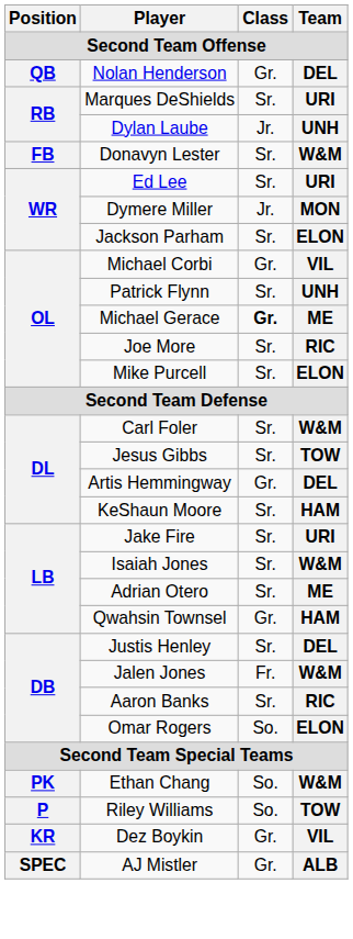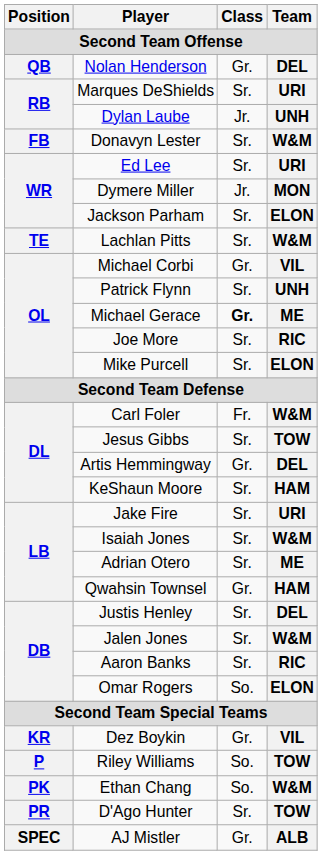+ row: TE | Lachlan Pitts | Sr. | W&M
Carl Foler | Class: Sr. -> Fr.
Jalen Jones | Class: Fr. -> Sr.
rows swapped: Ethan Chang <-> Dez Boykin
+ row: PR | D'Ago Hunter | Sr. | TOW
